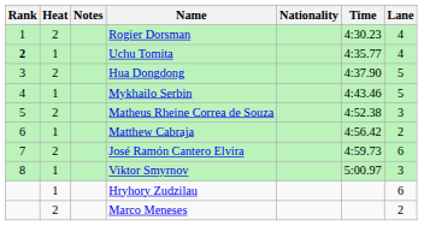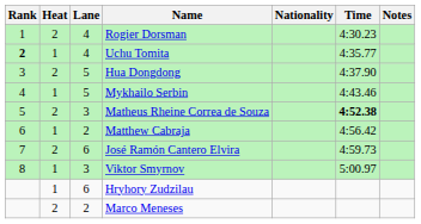columns swapped: Lane <-> Notes
Matheus Rheine Correa de Souza | Time: normal -> bold
